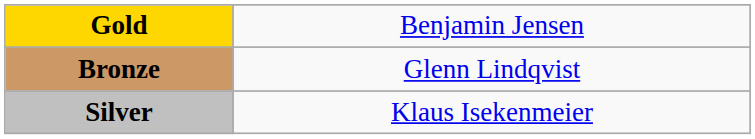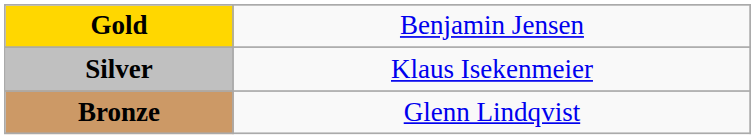rows swapped: Silver <-> Bronze
